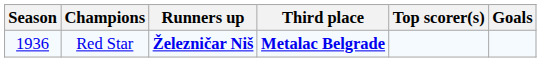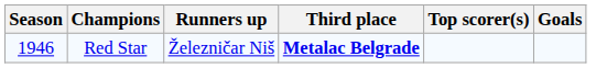Red Star | Season: 1936 -> 1946
Red Star | Runners up: bold -> normal
